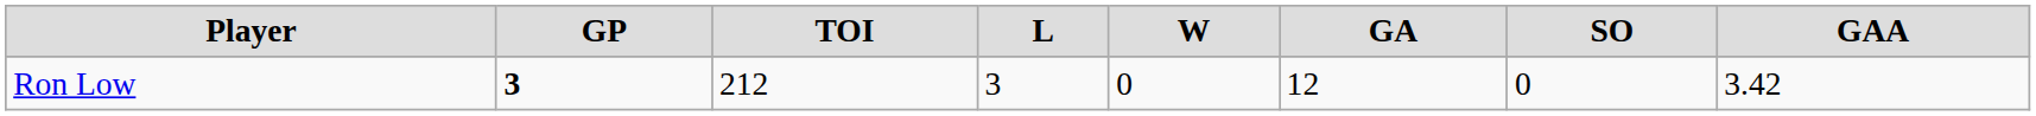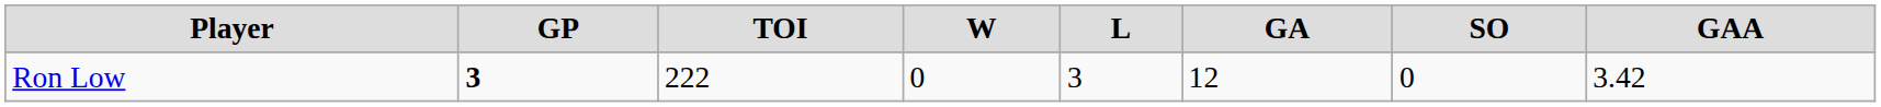columns swapped: W <-> L
Ron Low | TOI: 212 -> 222
